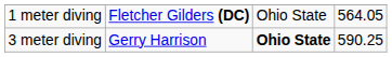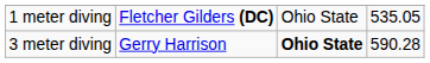1 meter diving | column 4: 564.05 -> 535.05
3 meter diving | column 4: 590.25 -> 590.28
